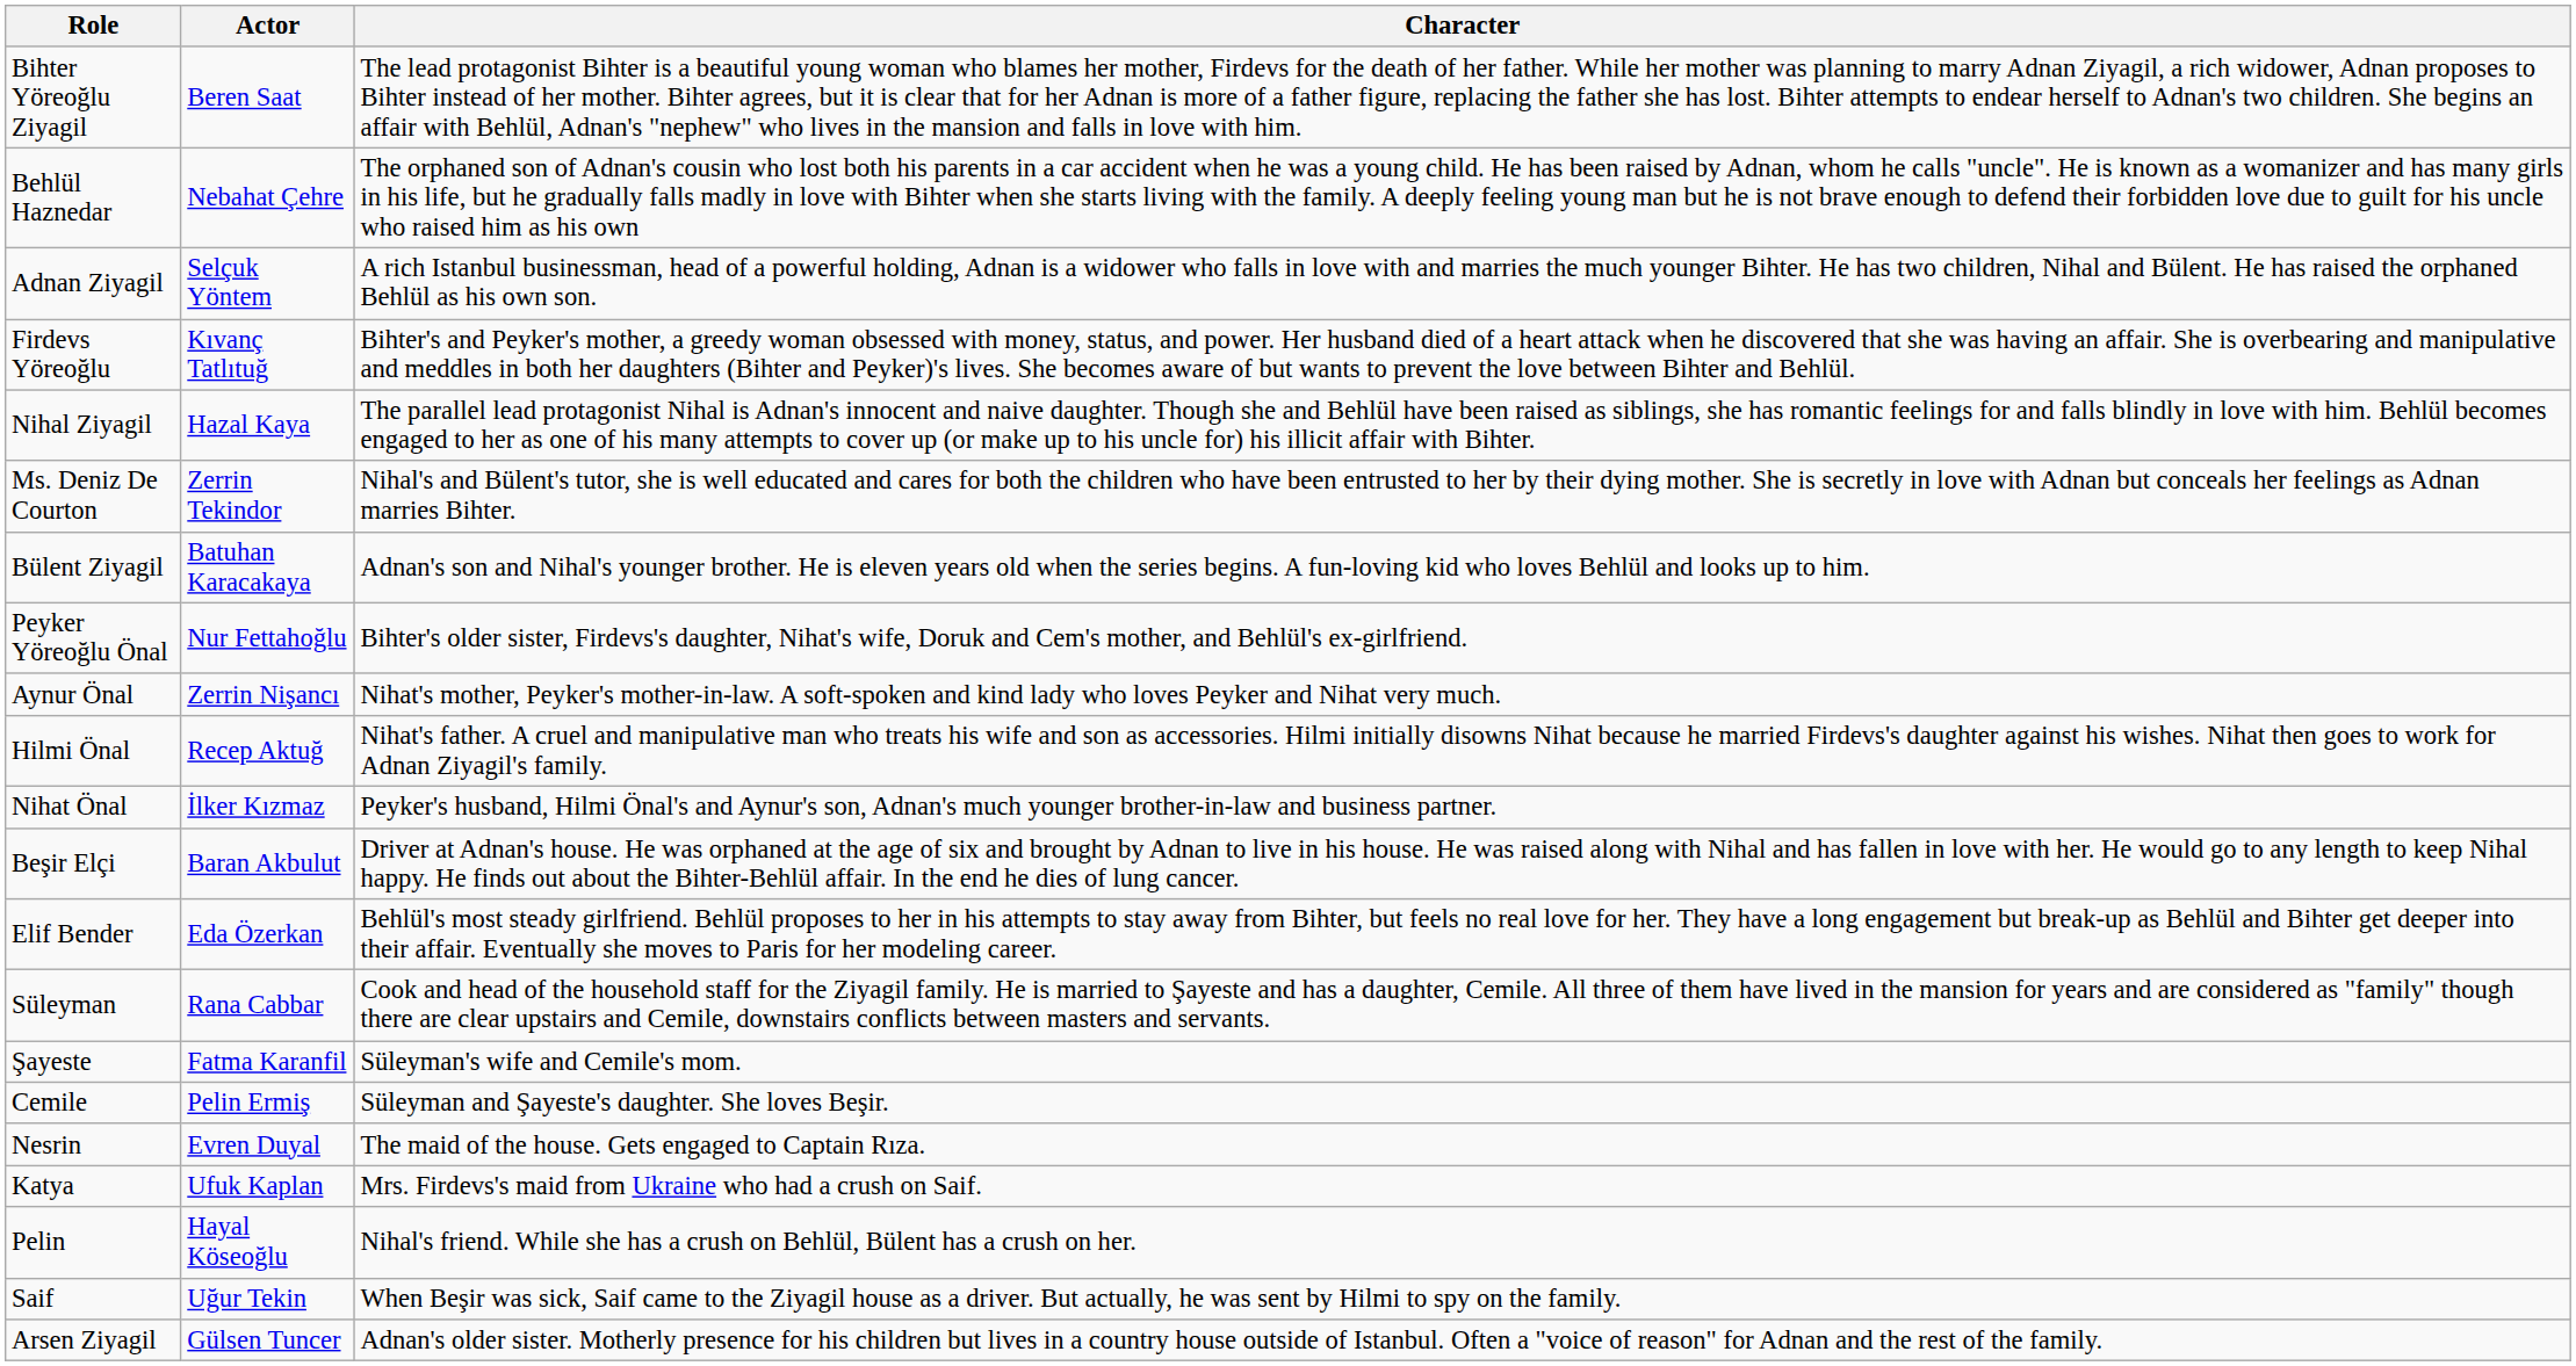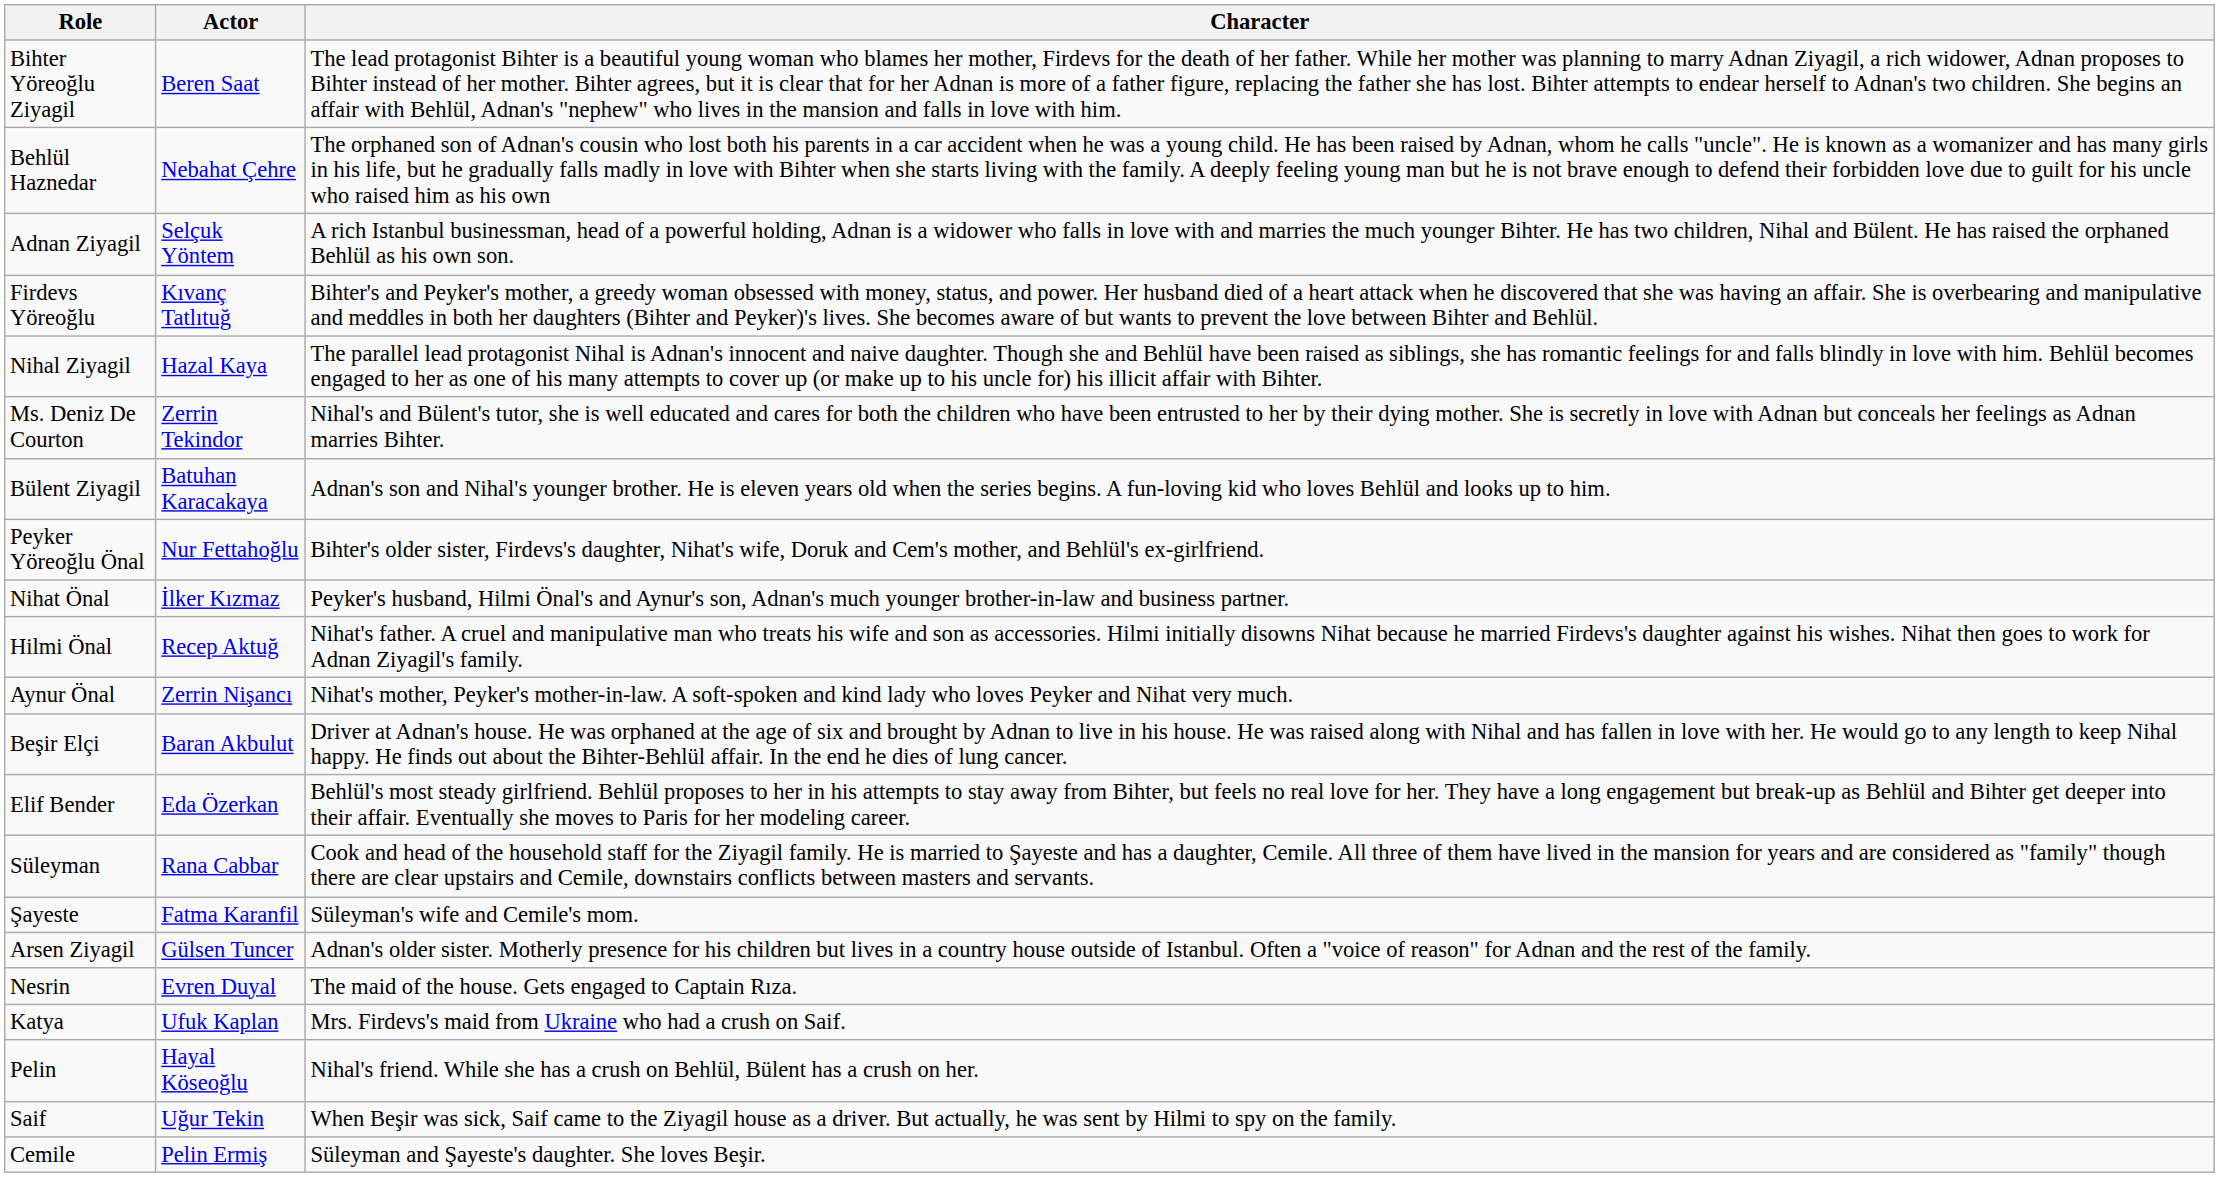rows swapped: Nihat Önal <-> Aynur Önal
rows swapped: Cemile <-> Arsen Ziyagil
